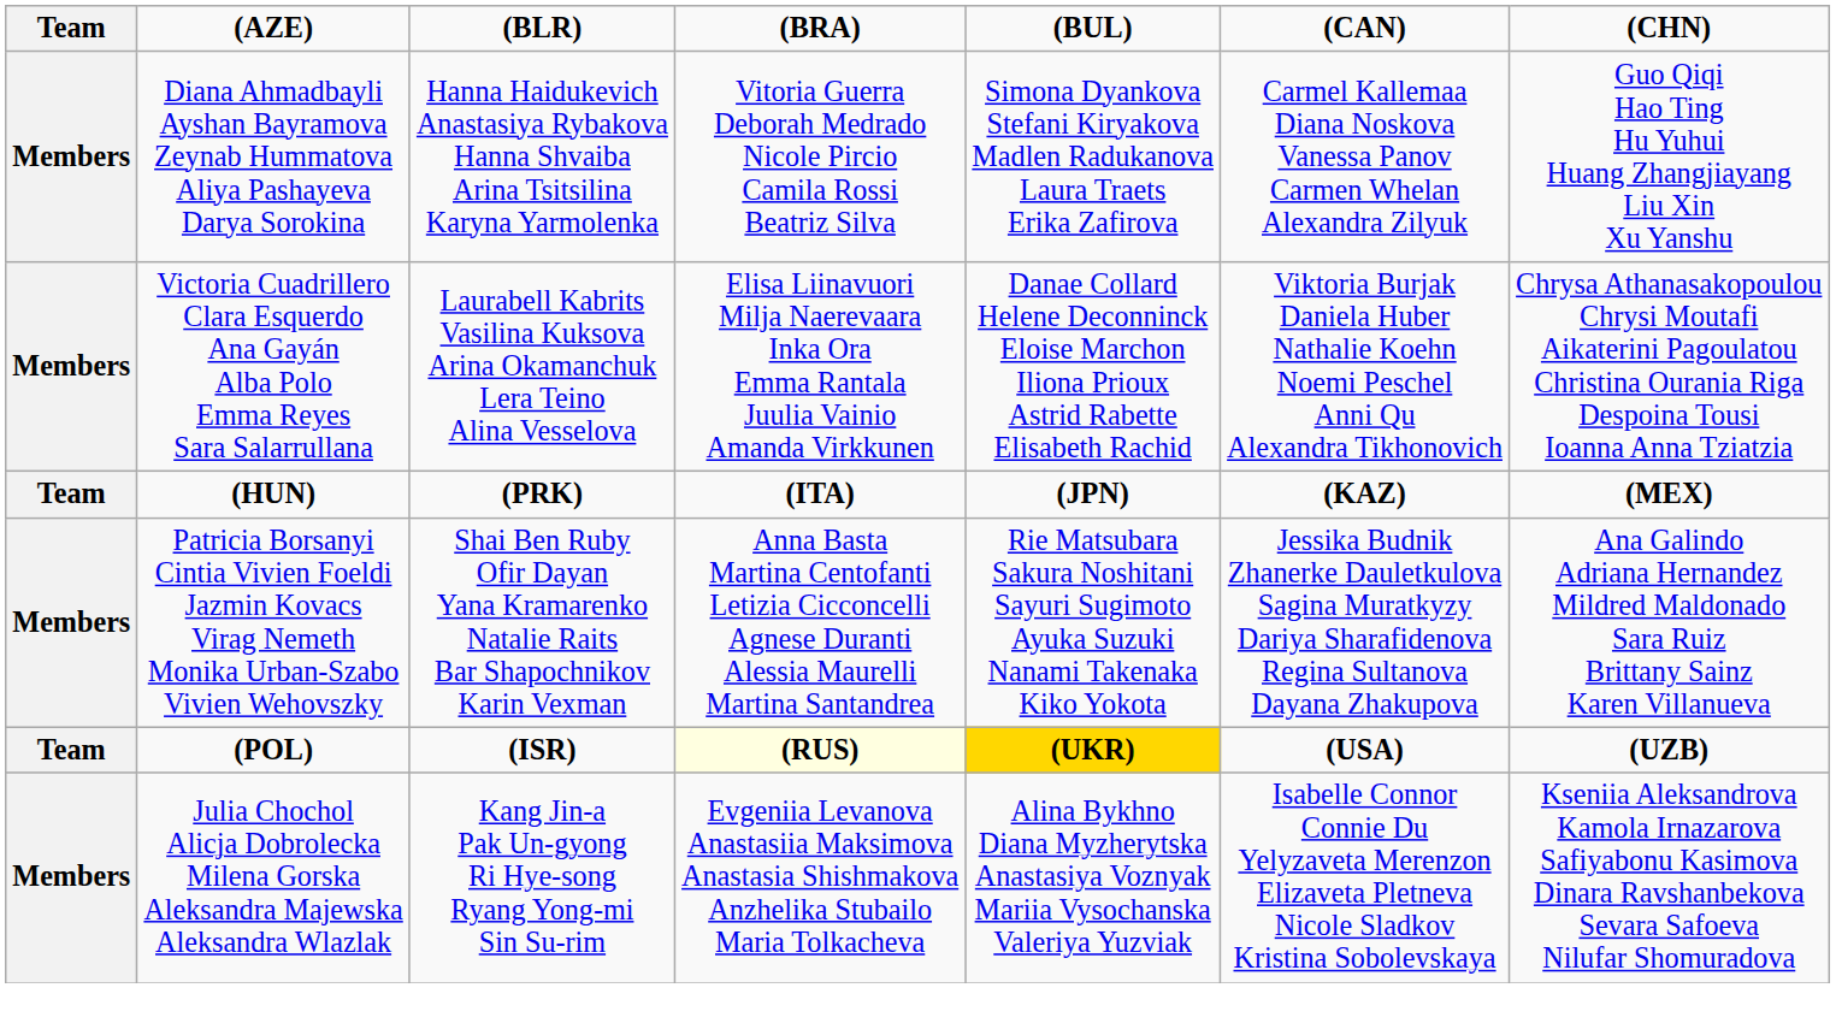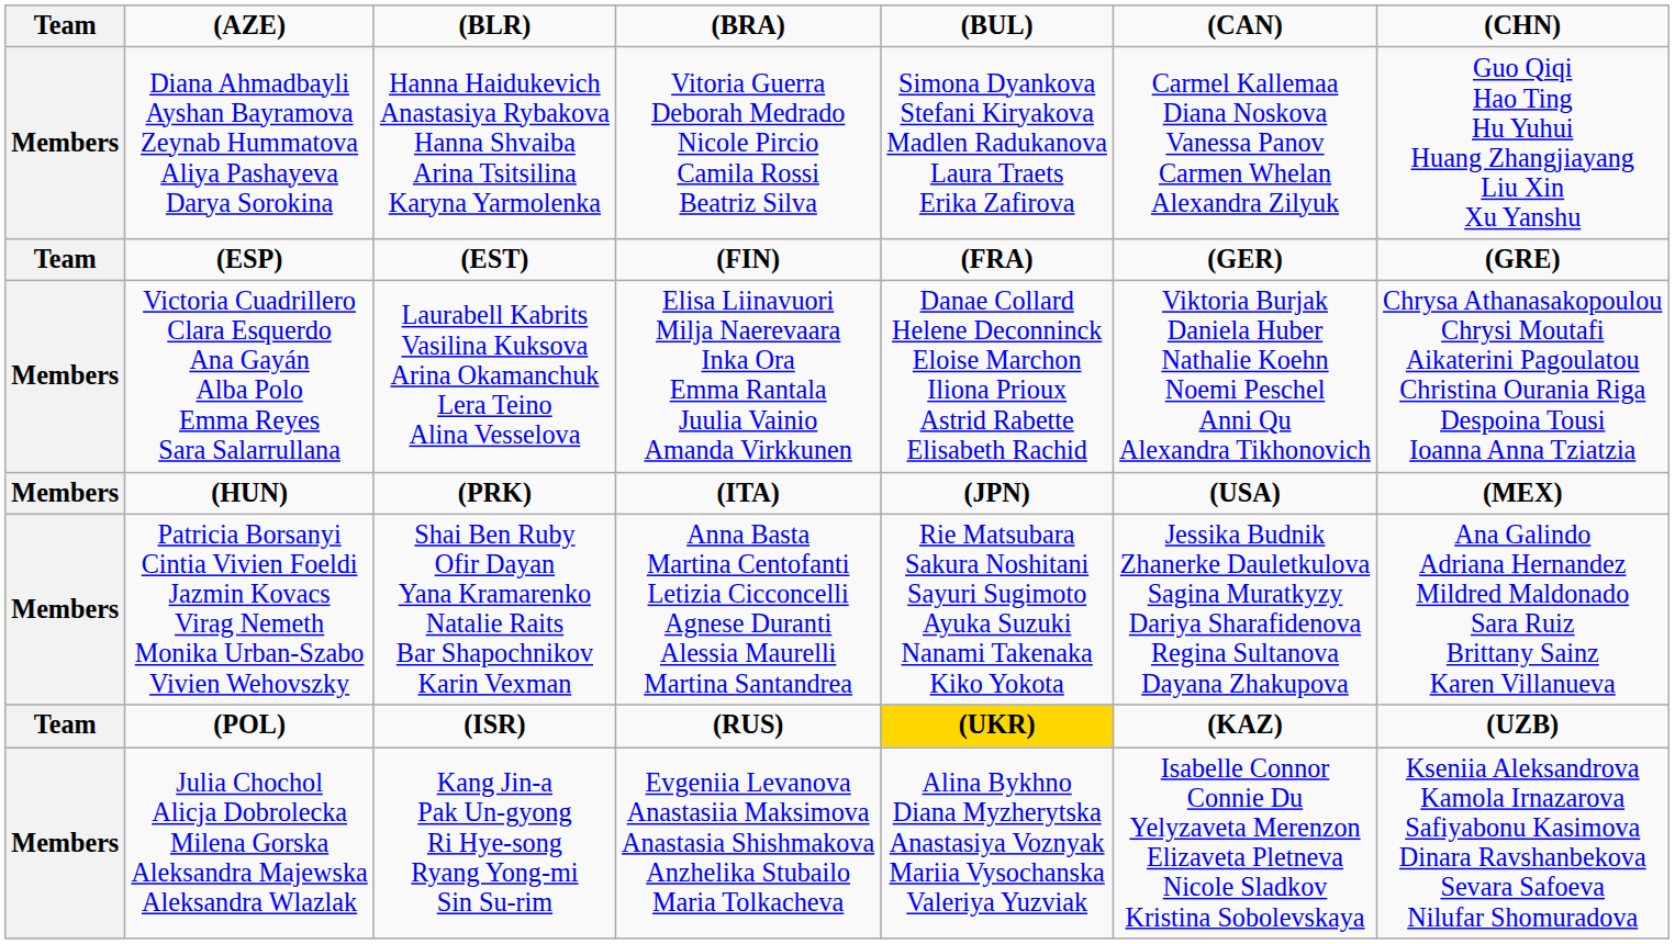+ row: Team | (ESP) | (EST) | (FIN) | (FRA) | (GER) | (GRE)
(HUN) | Team: Team -> Members
(HUN) | (CAN): (KAZ) -> (USA)
(POL) | (BRA): lightyellow background -> no background
(POL) | (CAN): (USA) -> (KAZ)
